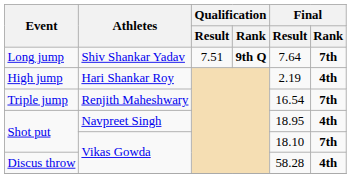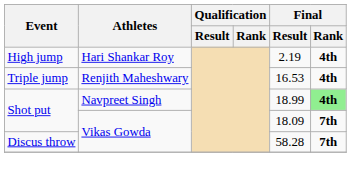- row: Long jump | Shiv Shankar Yadav | 7.51 | 9th Q | 7.64 | 7th
Triple jump | Final / Result: 16.54 -> 16.53
Triple jump | Final / Rank: 7th -> 4th
Shot put / Navpreet Singh | Final / Result: 18.95 -> 18.99
Shot put / Navpreet Singh | Final / Rank: no background -> lightgreen background
Shot put / Vikas Gowda | Final / Result: 18.10 -> 18.09
Discus throw | Final / Rank: 4th -> 7th
